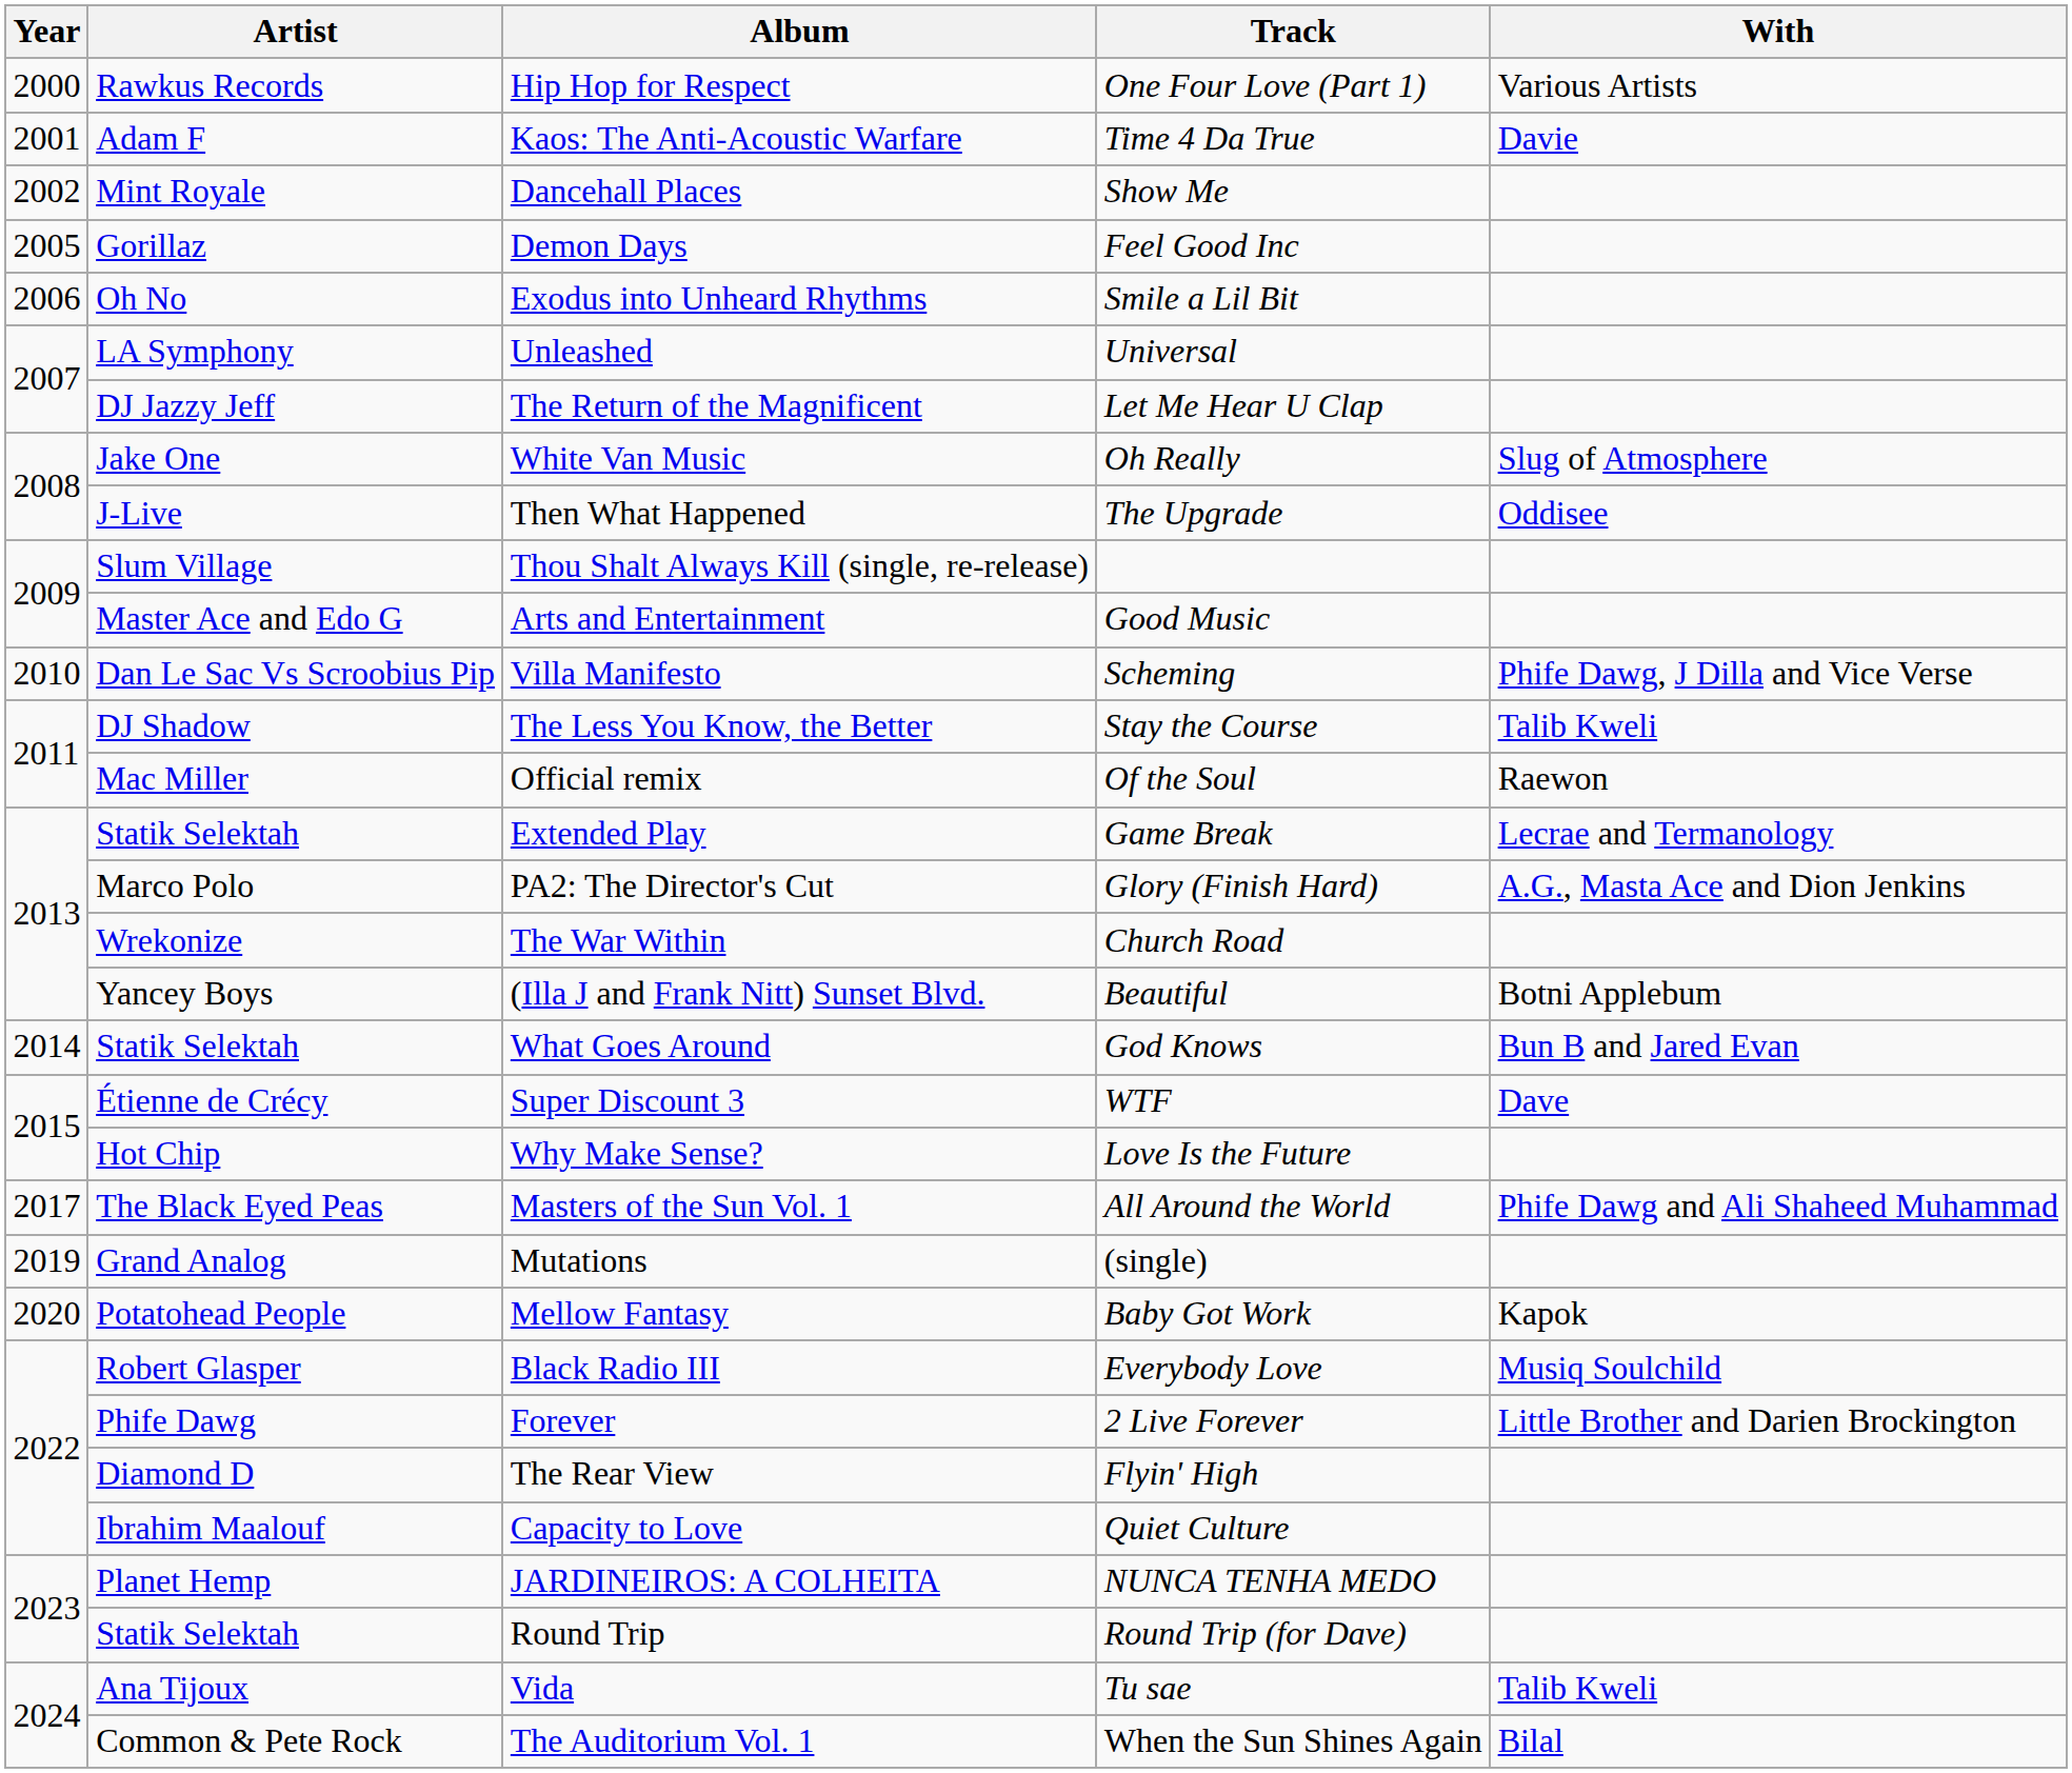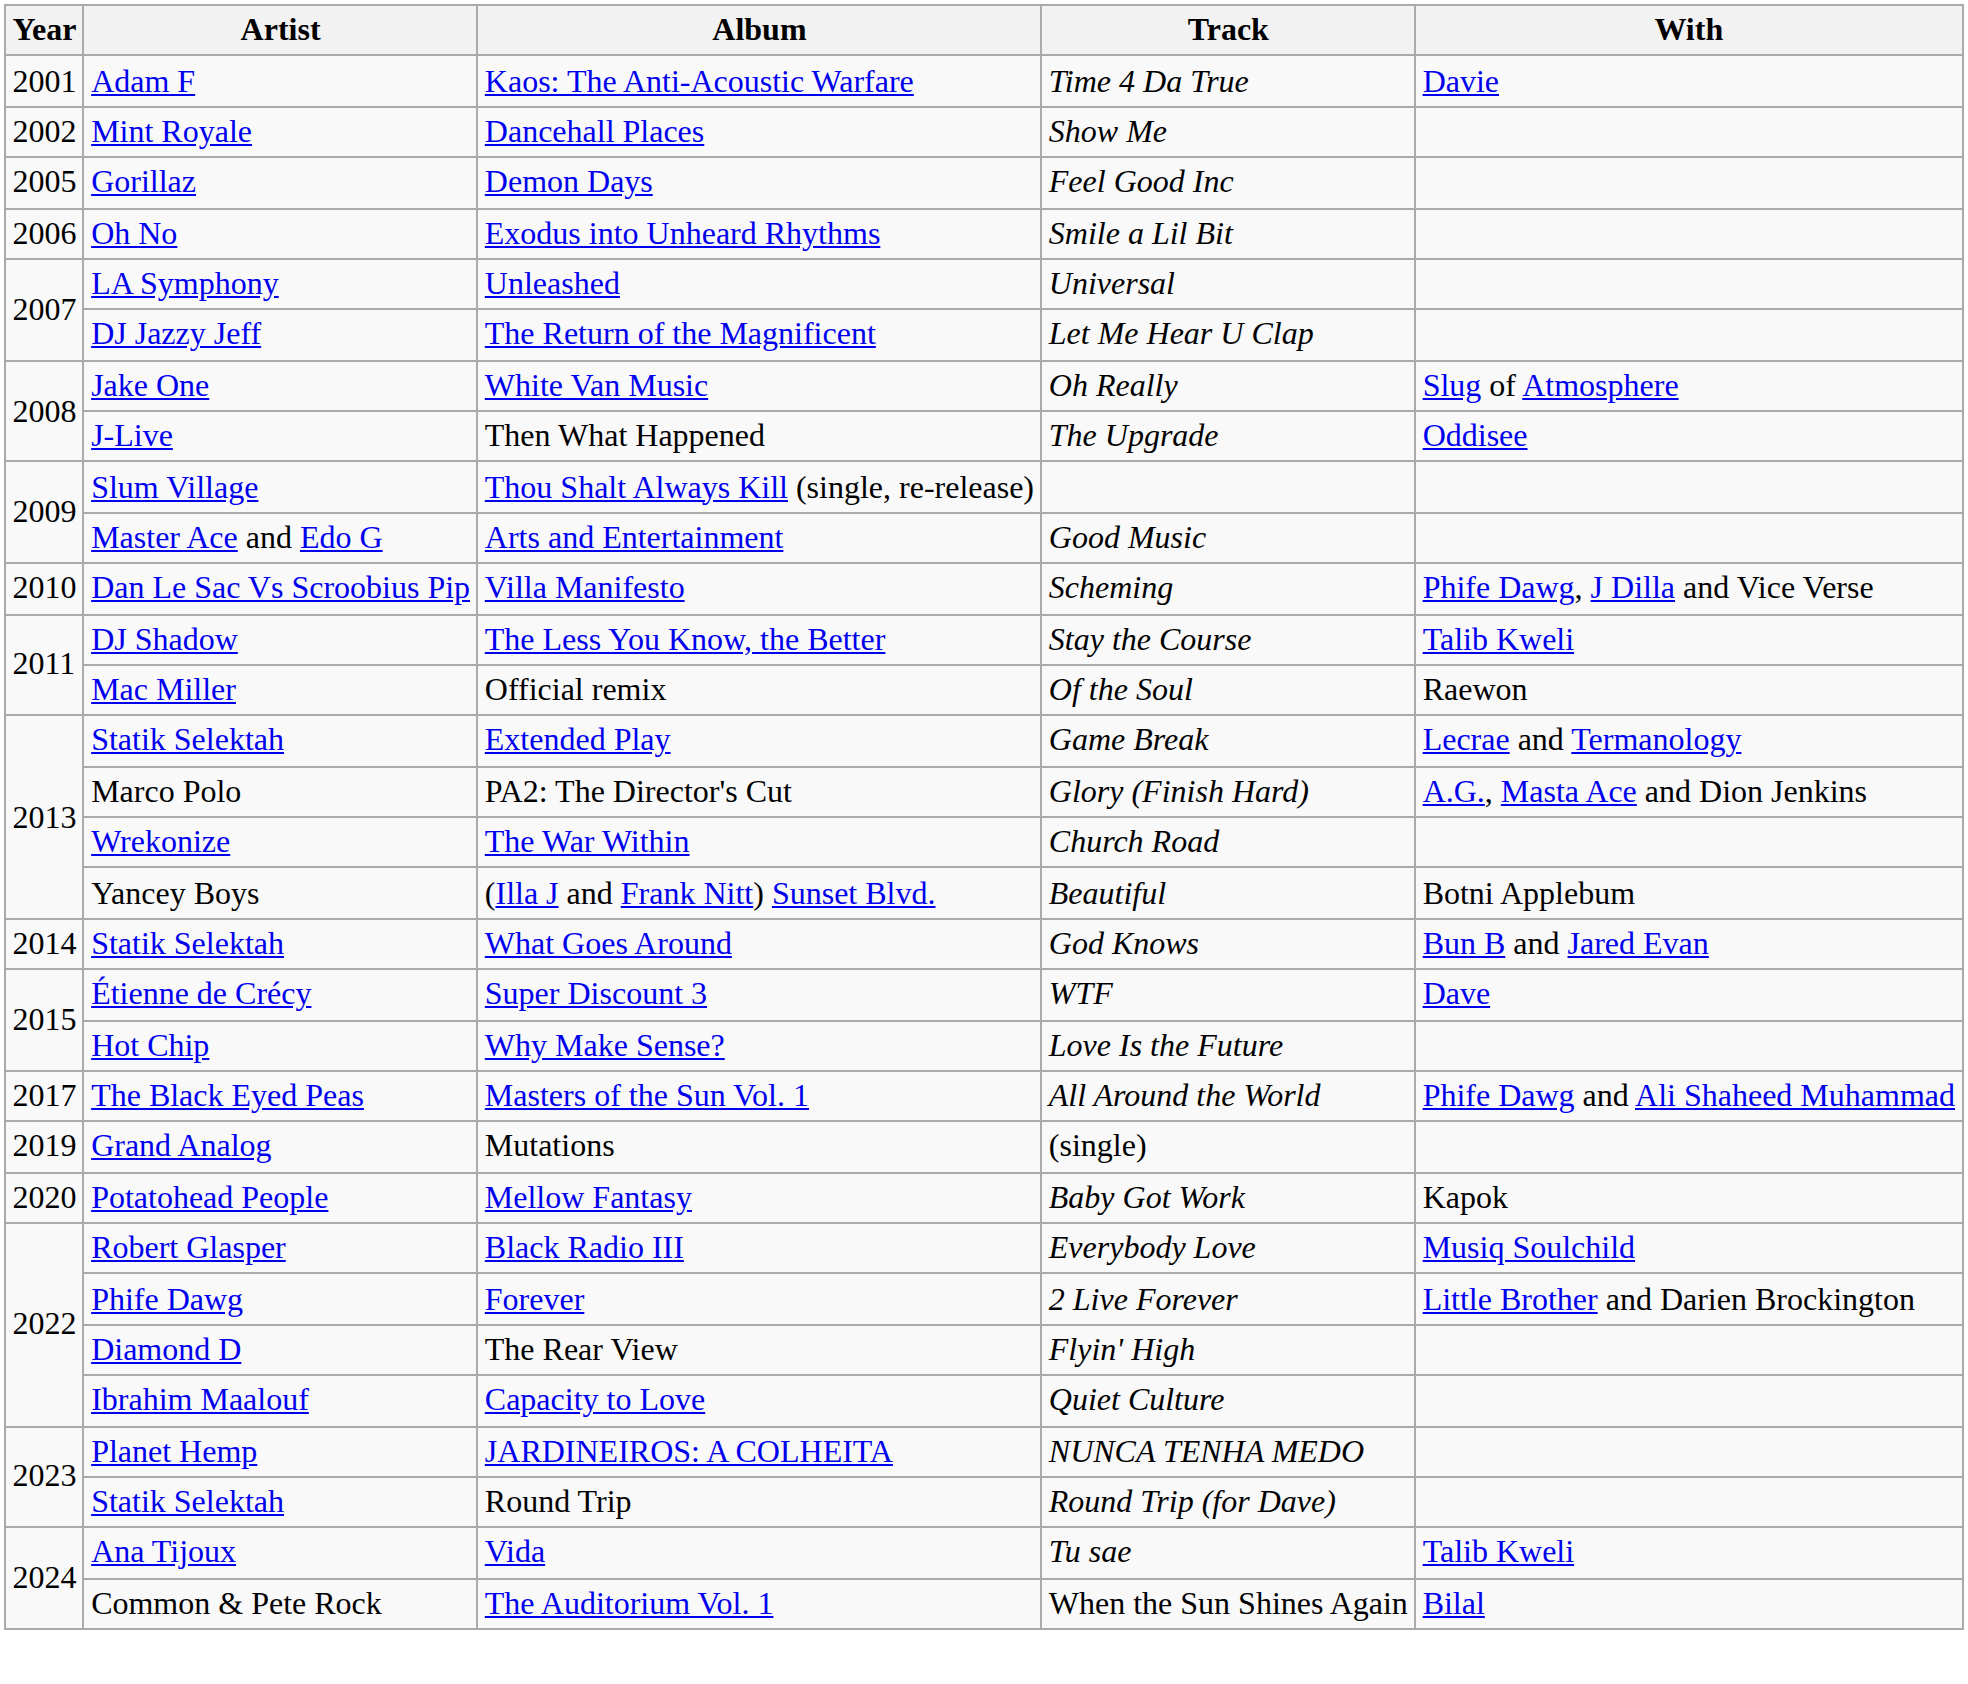- row: 2000 | Rawkus Records | Hip Hop for Respect | One Four Love (Part 1) | Various Artists
